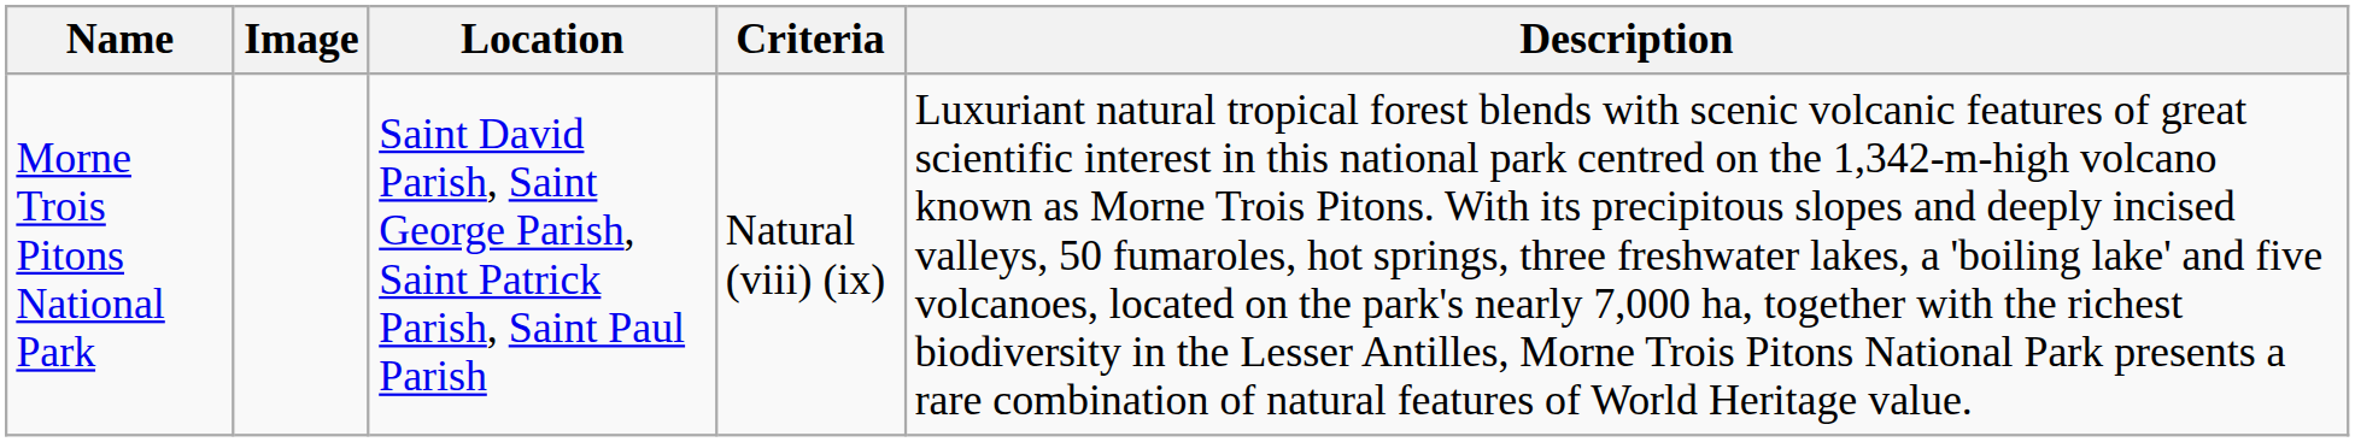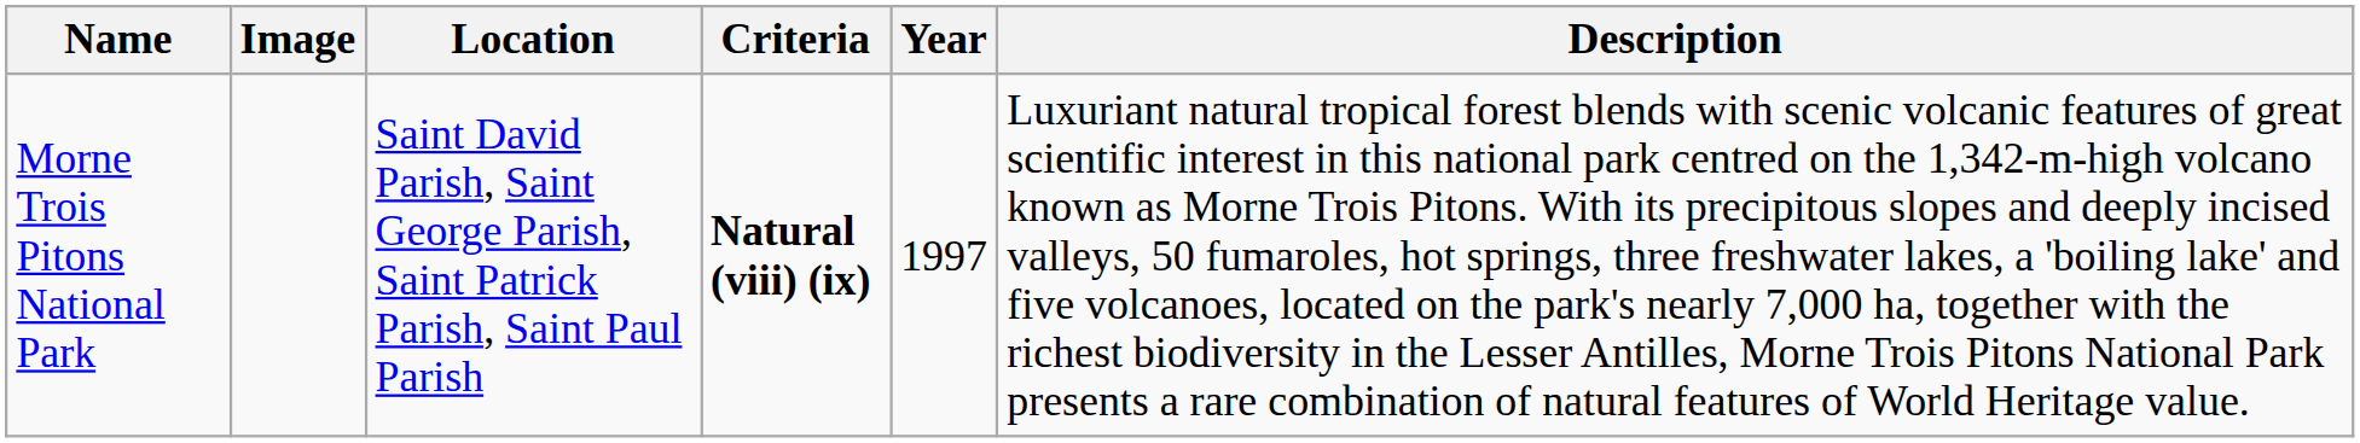+ column: Year | 1997
Morne Trois Pitons National Park | Criteria: normal -> bold
